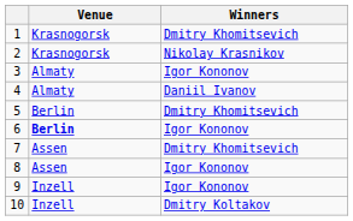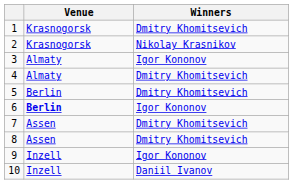4 | Winners: Daniil Ivanov -> Dmitry Khomitsevich
8 | Winners: Igor Kononov -> Dmitry Khomitsevich
10 | Winners: Dmitry Koltakov -> Daniil Ivanov
